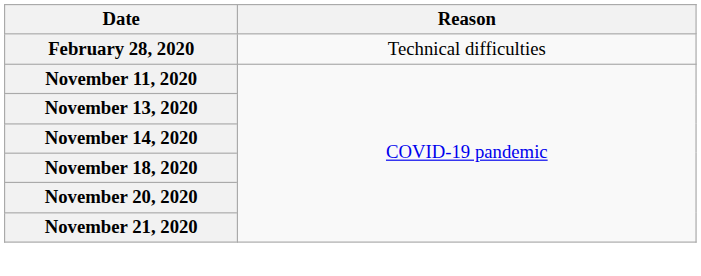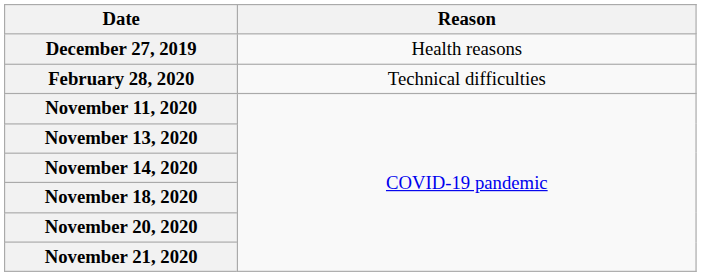+ row: December 27, 2019 | Health reasons
